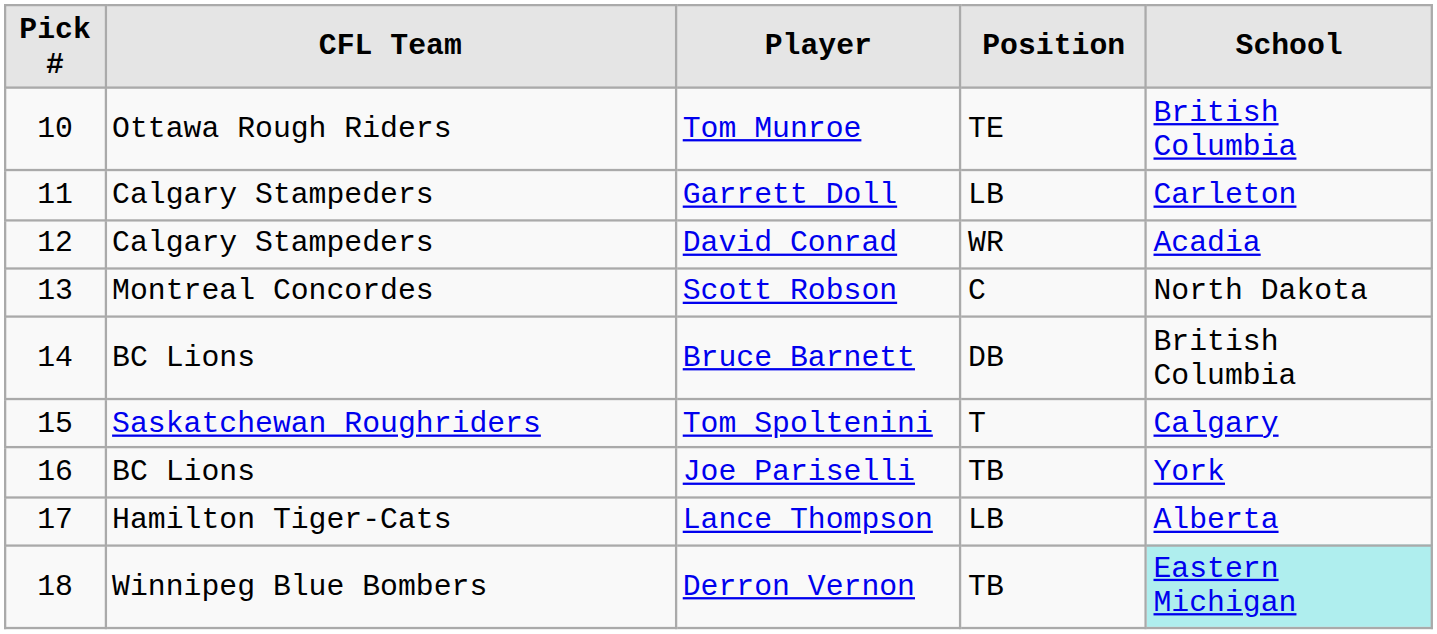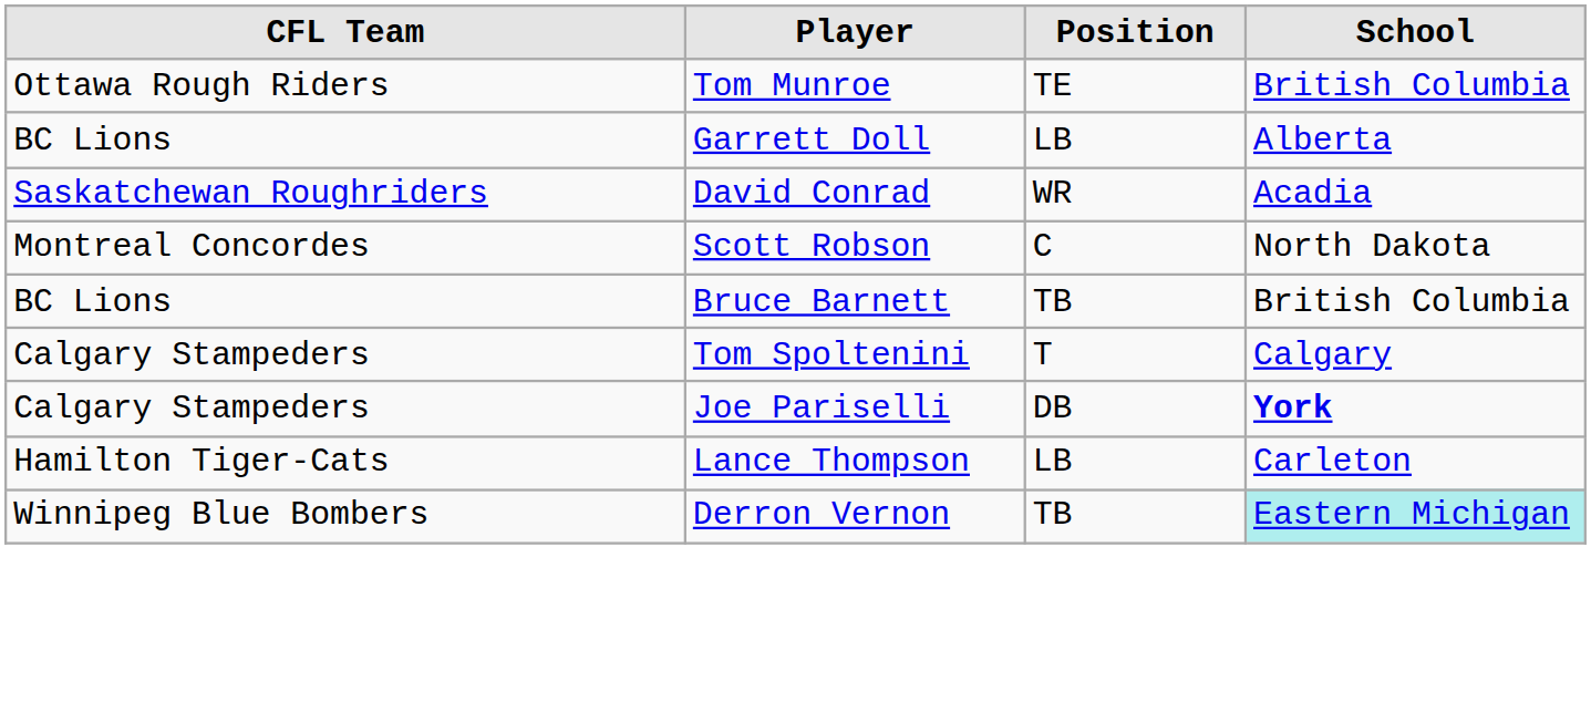- column: Pick # | 10 | 11 | 12 | 13 | 14 | 15 | 16 | 17 | 18
Garrett Doll | CFL Team: Calgary Stampeders -> BC Lions
Garrett Doll | School: Carleton -> Alberta
David Conrad | CFL Team: Calgary Stampeders -> Saskatchewan Roughriders
Bruce Barnett | Position: DB -> TB
Tom Spoltenini | CFL Team: Saskatchewan Roughriders -> Calgary Stampeders
Joe Pariselli | CFL Team: BC Lions -> Calgary Stampeders
Joe Pariselli | Position: TB -> DB
Joe Pariselli | School: normal -> bold
Lance Thompson | School: Alberta -> Carleton
